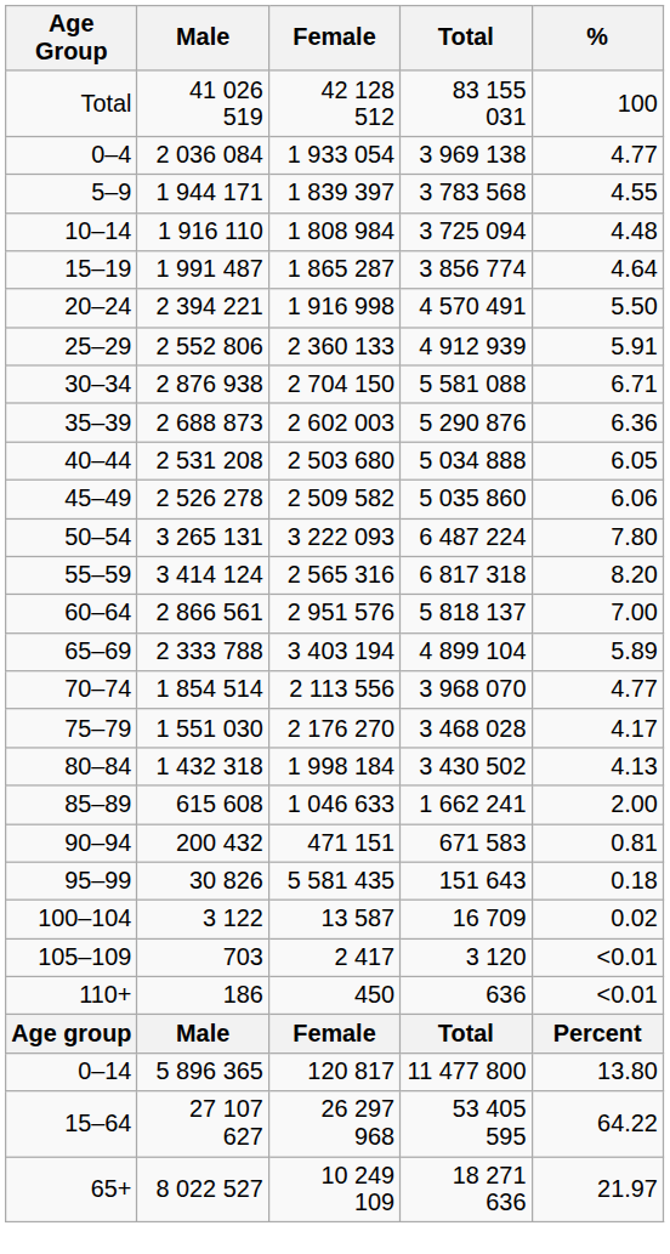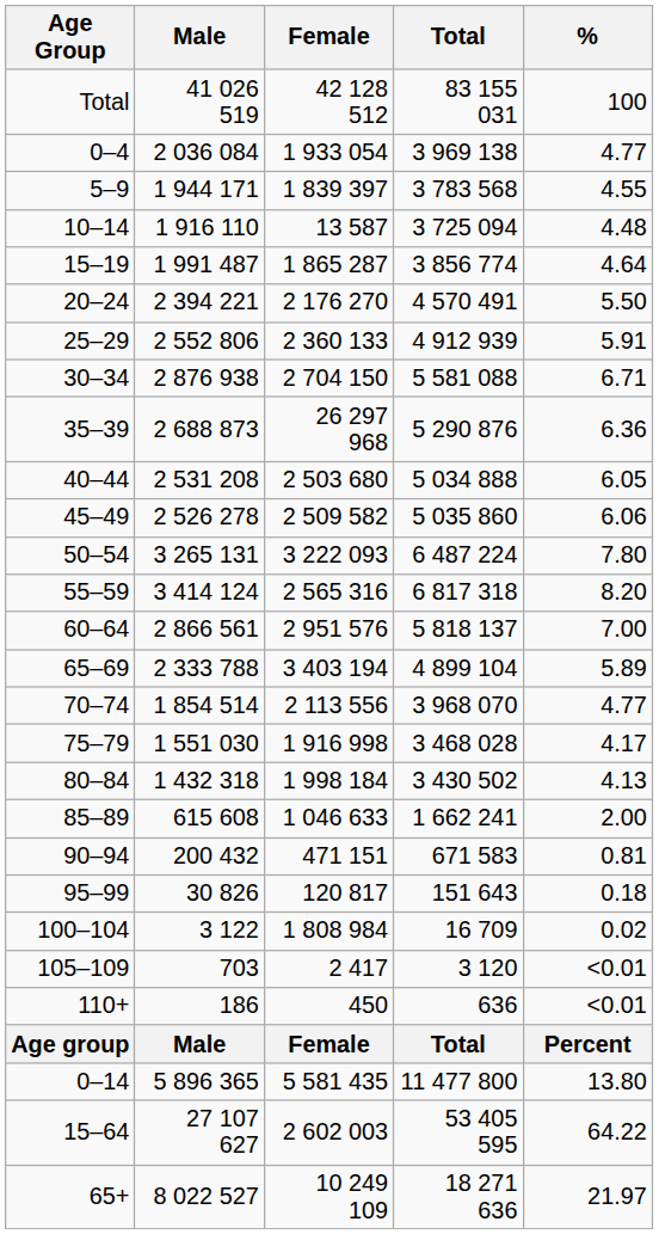10–14 | Female: 1 808 984 -> 13 587
20–24 | Female: 1 916 998 -> 2 176 270
35–39 | Female: 2 602 003 -> 26 297 968
75–79 | Female: 2 176 270 -> 1 916 998
95–99 | Female: 5 581 435 -> 120 817
100–104 | Female: 13 587 -> 1 808 984
0–14 | Female: 120 817 -> 5 581 435
15–64 | Female: 26 297 968 -> 2 602 003
